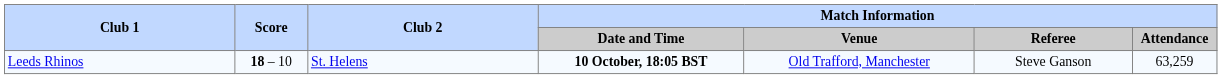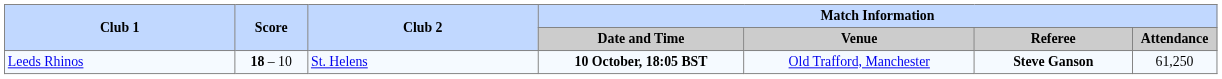Leeds Rhinos | Match Information / Referee: normal -> bold
Leeds Rhinos | Match Information / Attendance: 63,259 -> 61,250
